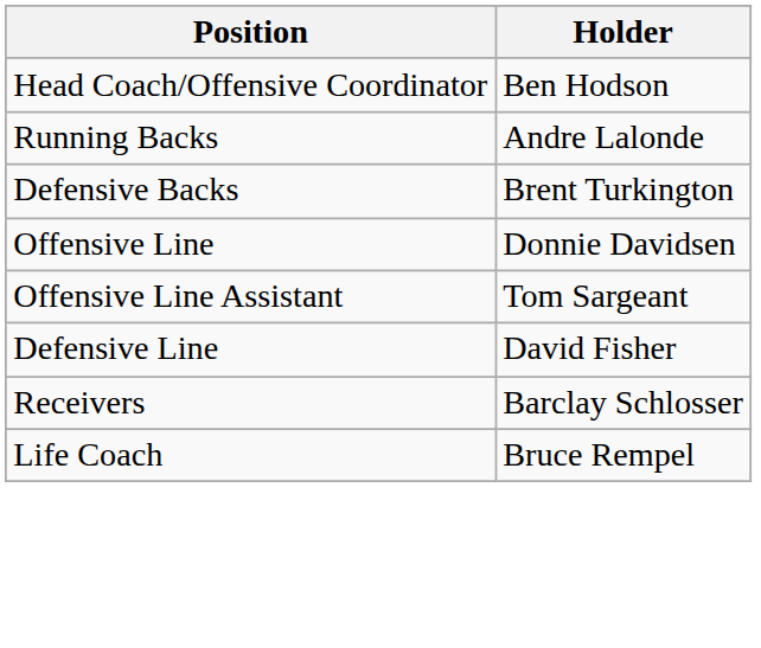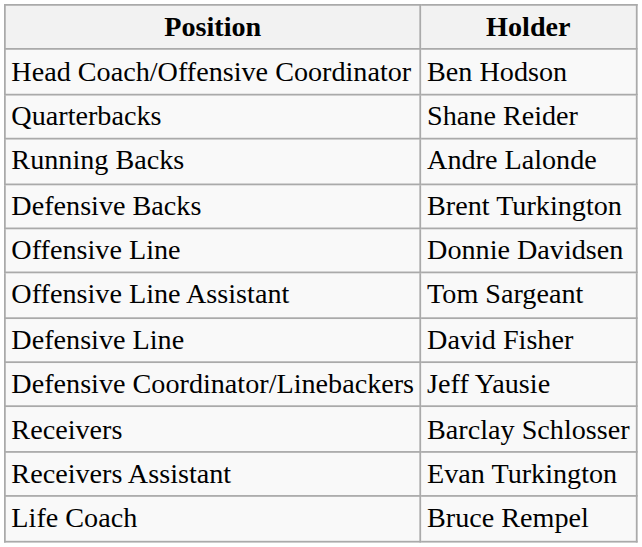+ row: Quarterbacks | Shane Reider
+ row: Defensive Coordinator/Linebackers | Jeff Yausie
+ row: Receivers Assistant | Evan Turkington
